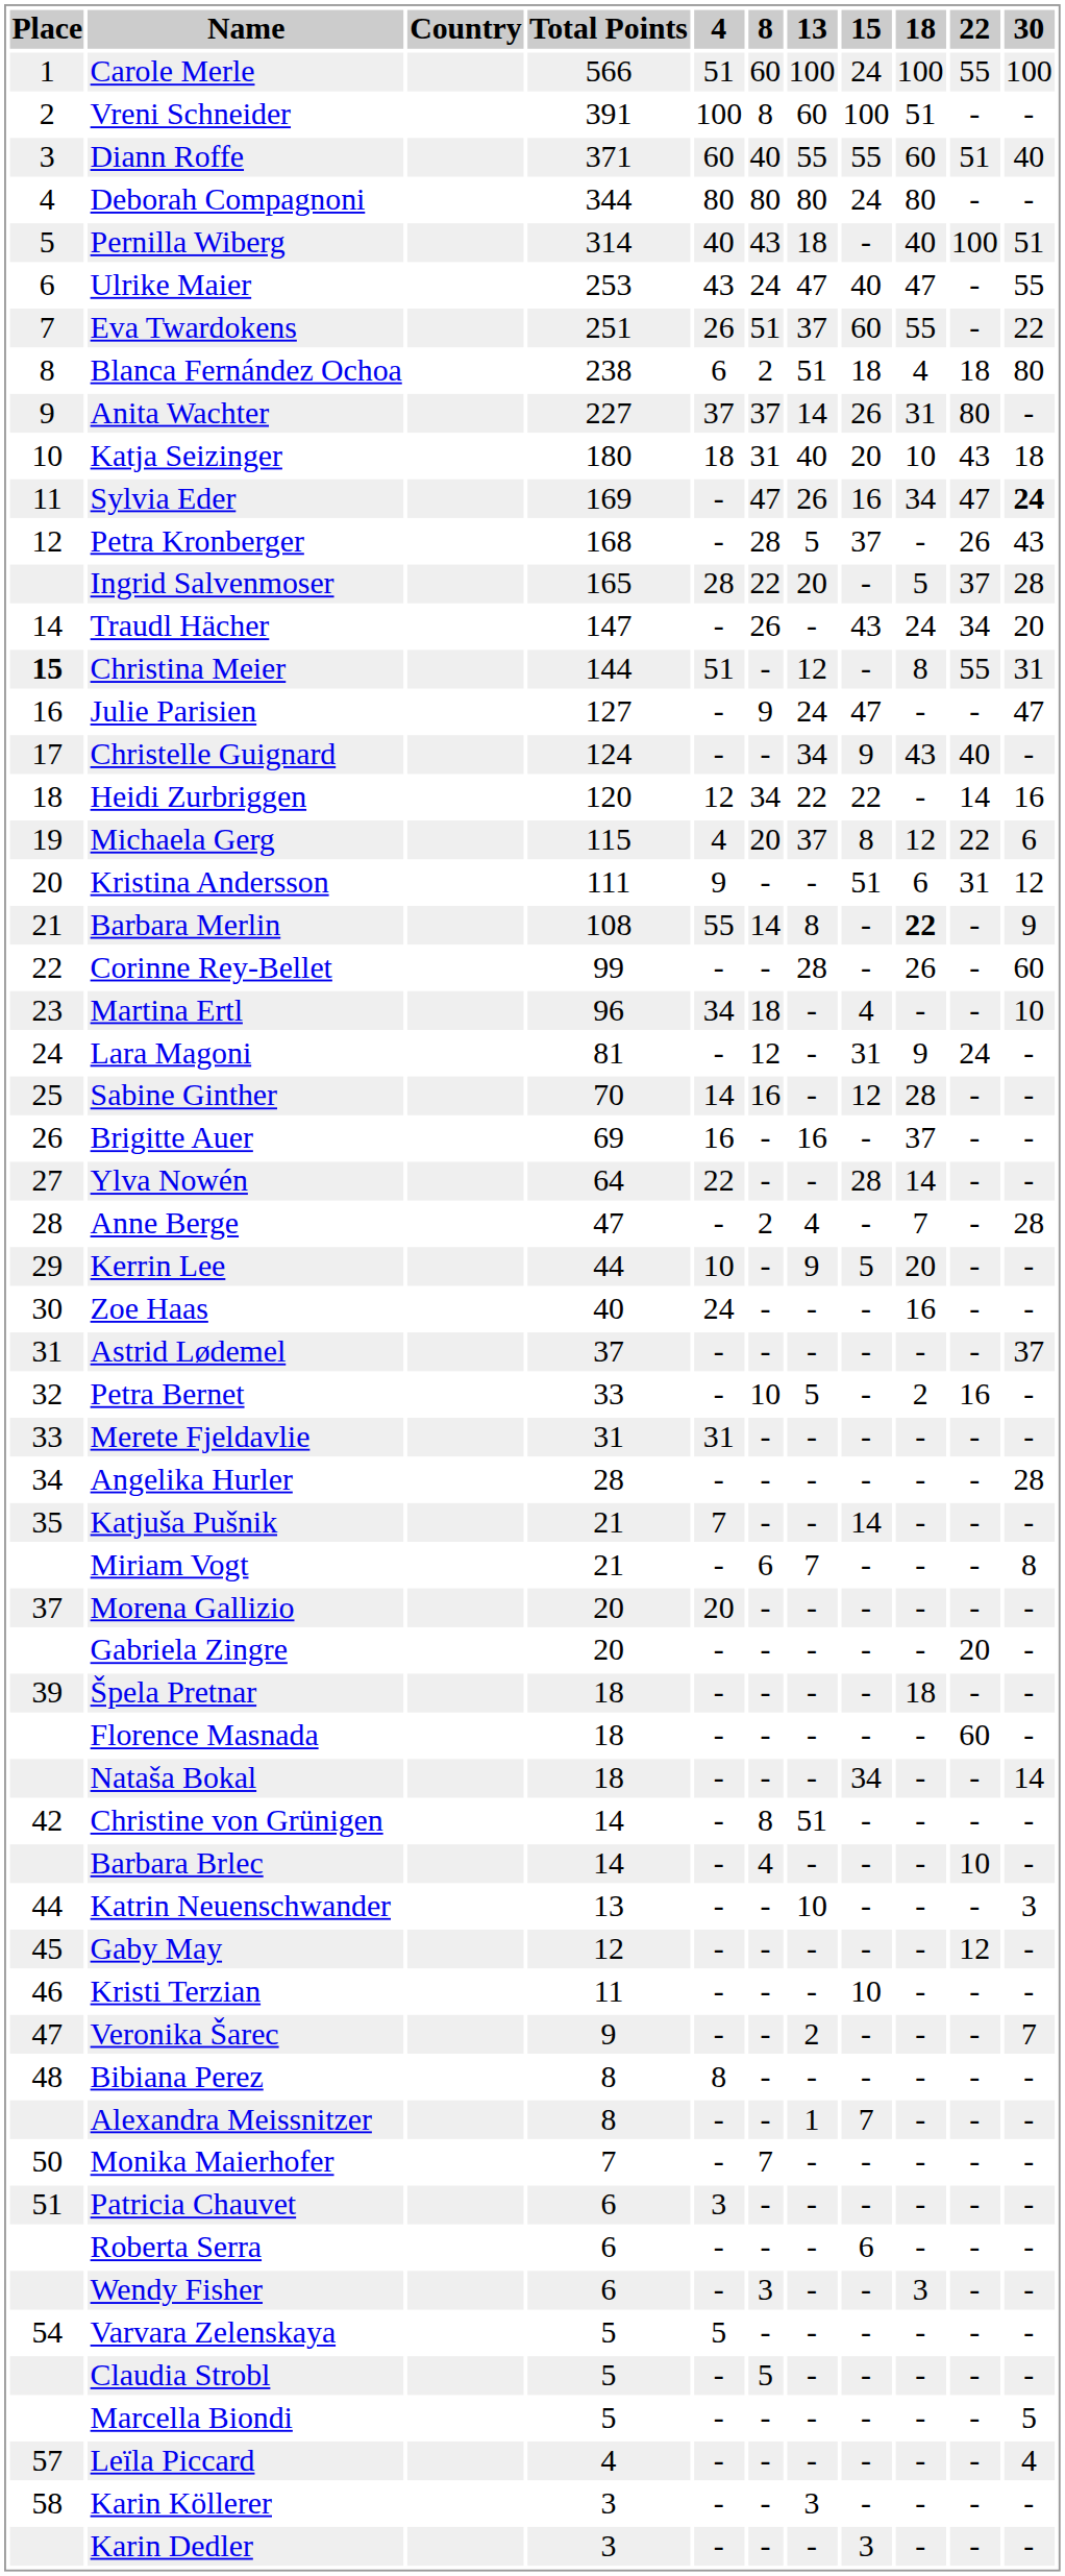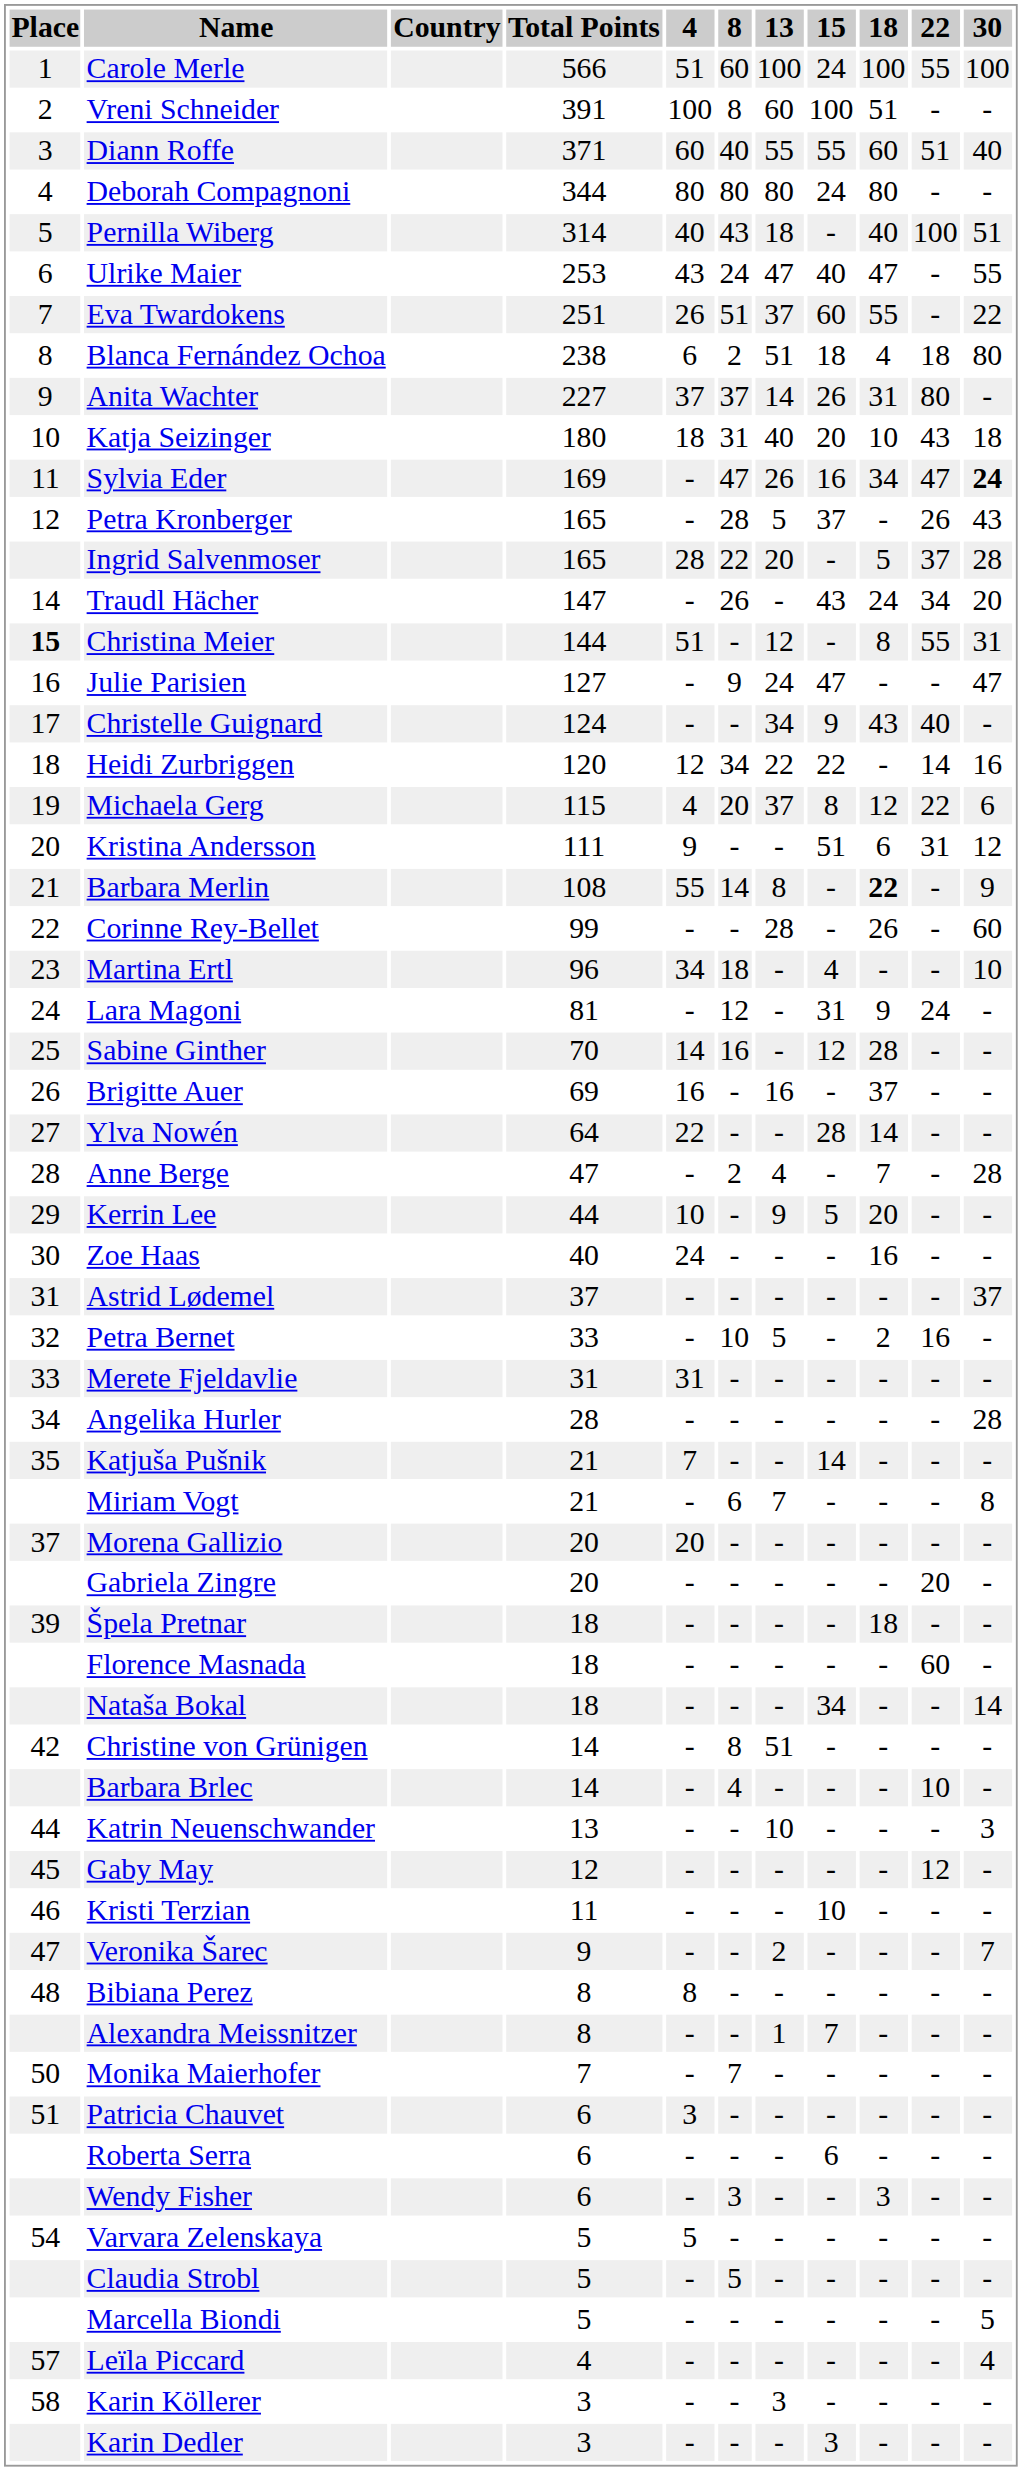Petra Kronberger | Total Points: 168 -> 165
